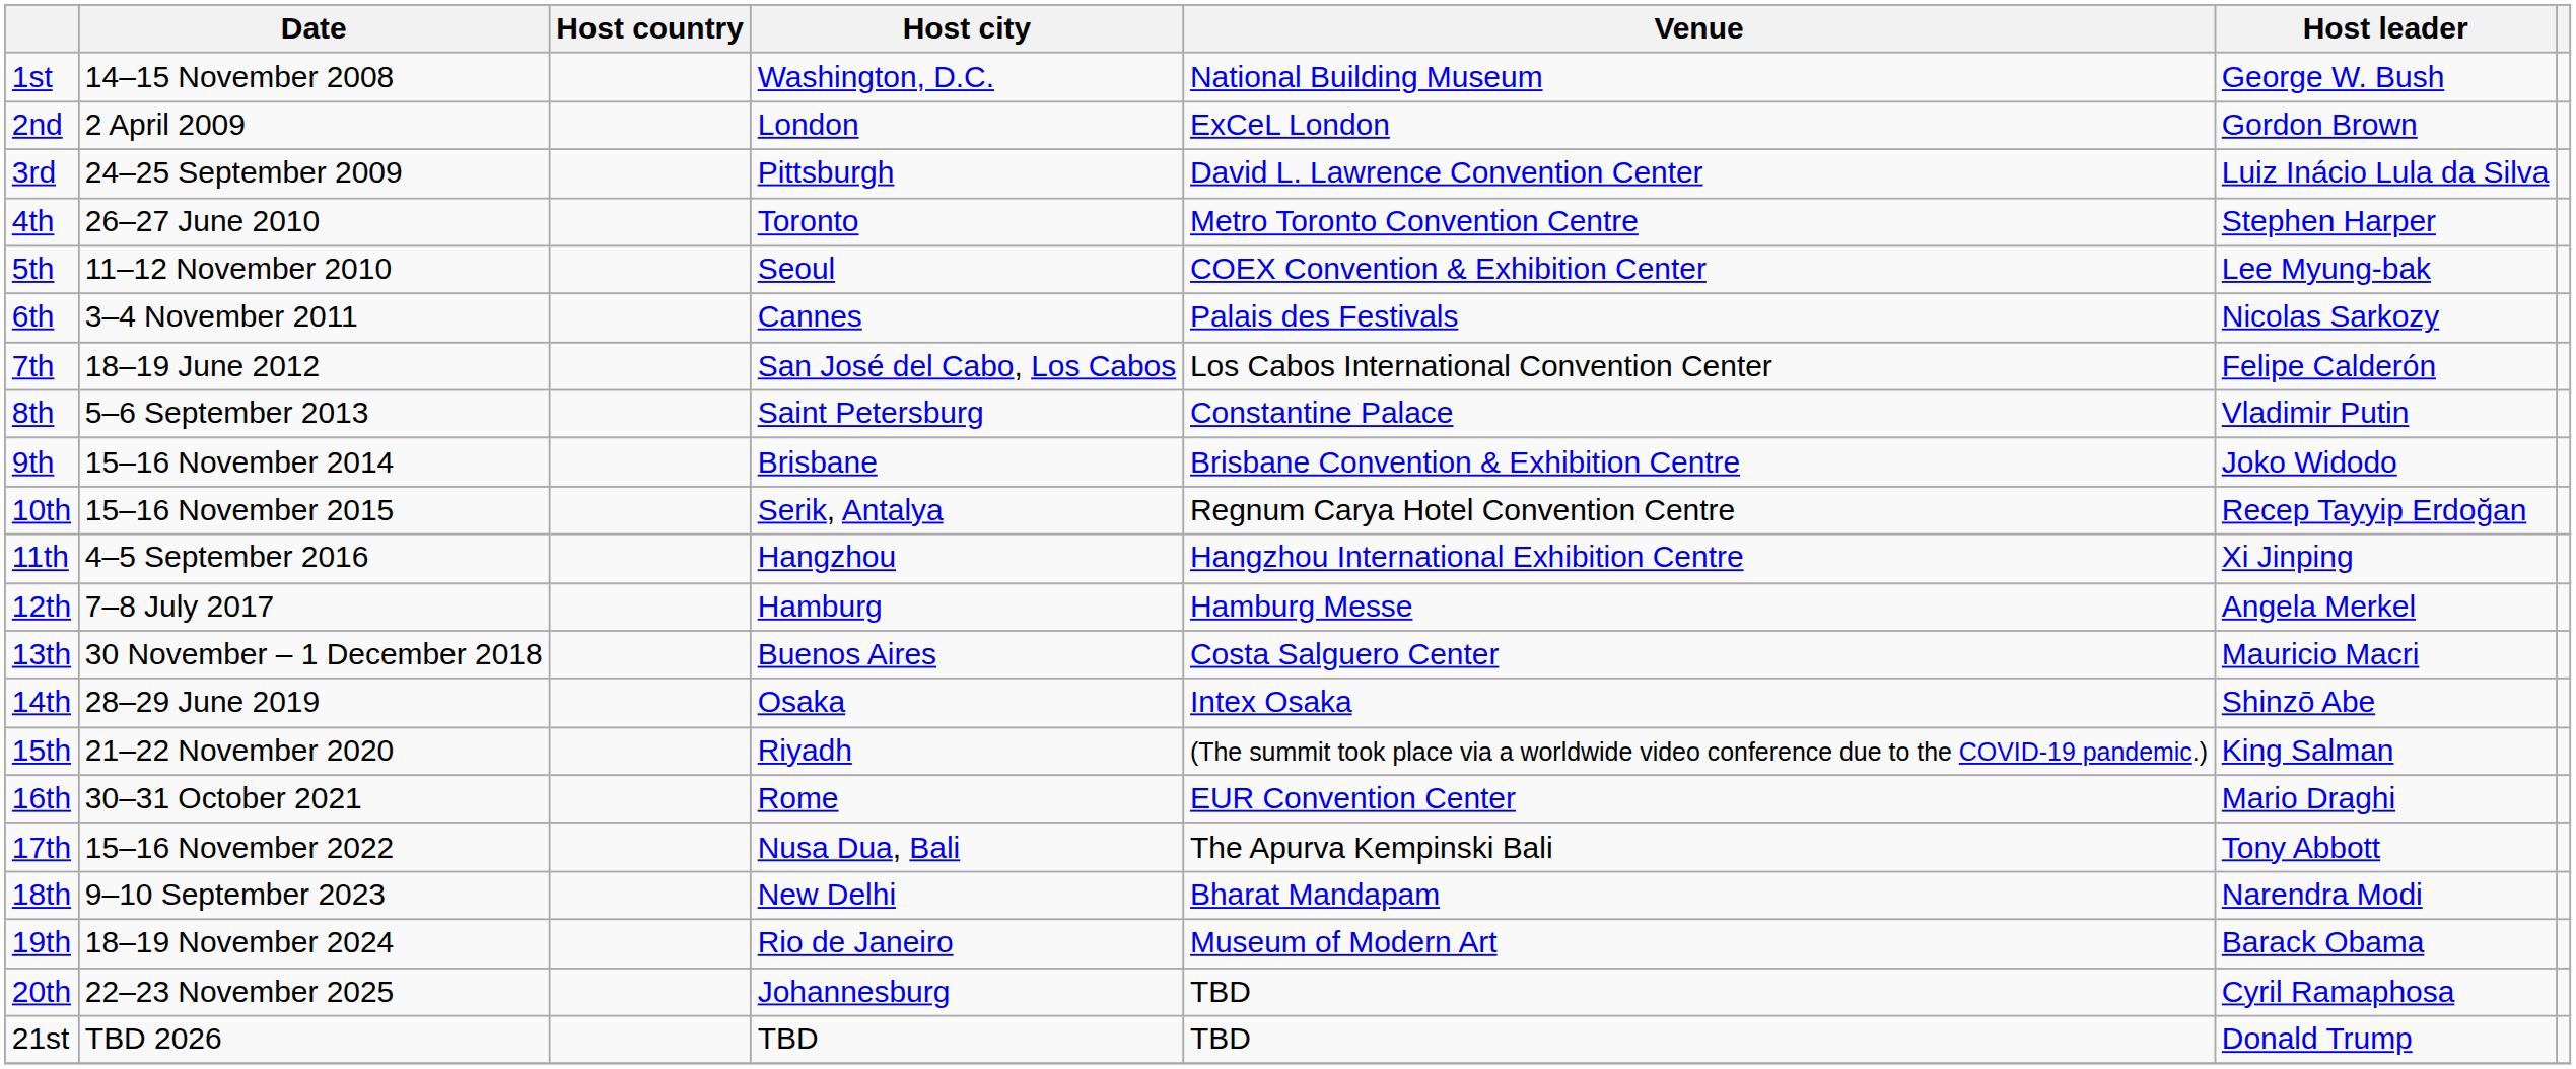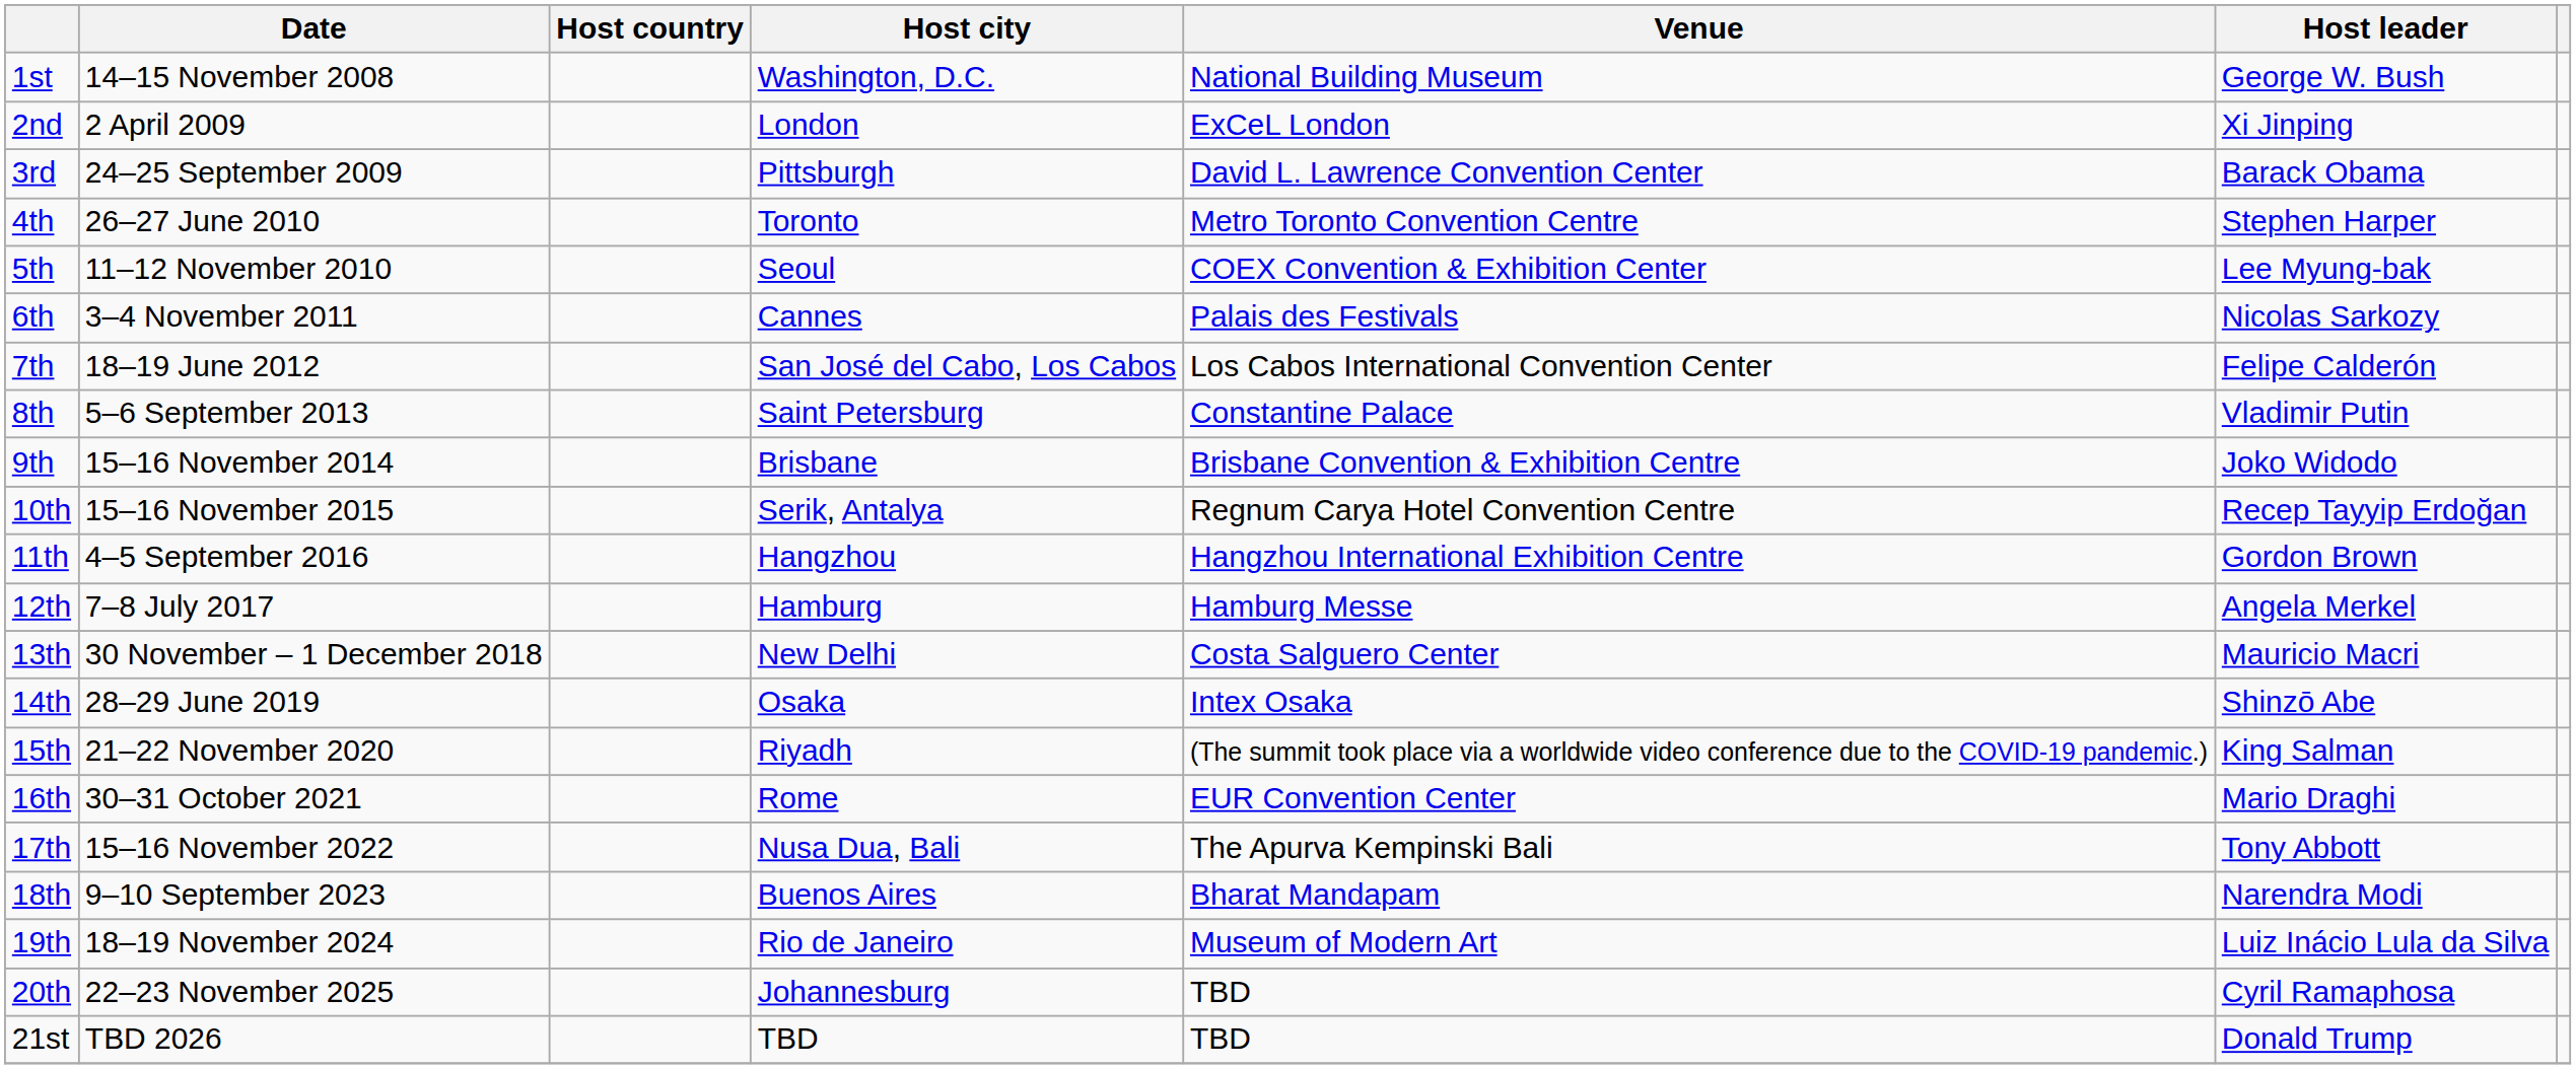2nd | Host leader: Gordon Brown -> Xi Jinping
3rd | Host leader: Luiz Inácio Lula da Silva -> Barack Obama
11th | Host leader: Xi Jinping -> Gordon Brown
13th | Host city: Buenos Aires -> New Delhi
18th | Host city: New Delhi -> Buenos Aires
19th | Host leader: Barack Obama -> Luiz Inácio Lula da Silva
